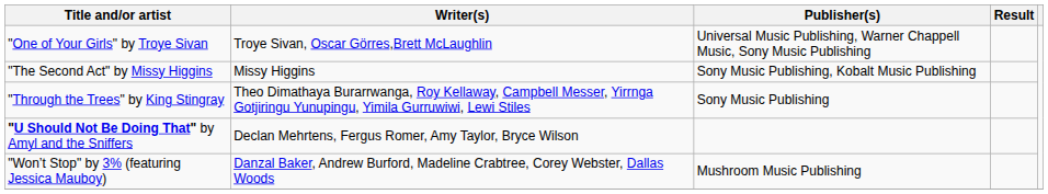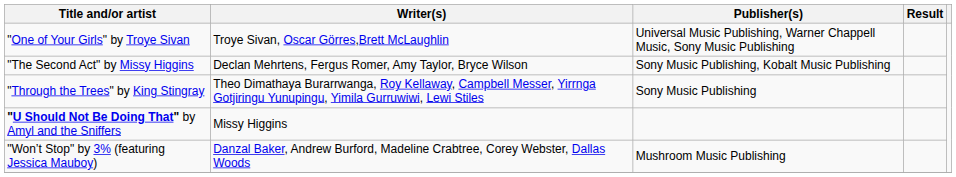"The Second Act" by Missy Higgins | Writer(s): Missy Higgins -> Declan Mehrtens, Fergus Romer, Amy Taylor, Bryce Wilson
"U Should Not Be Doing That" by Amyl and the Sniffers | Writer(s): Declan Mehrtens, Fergus Romer, Amy Taylor, Bryce Wilson -> Missy Higgins
